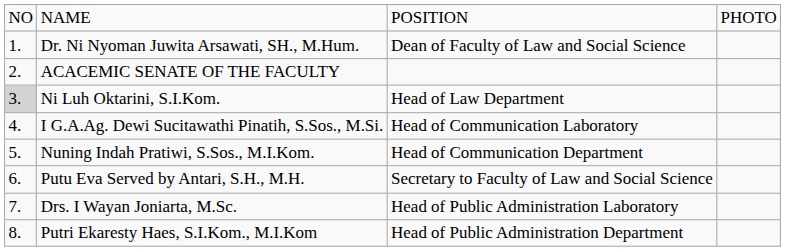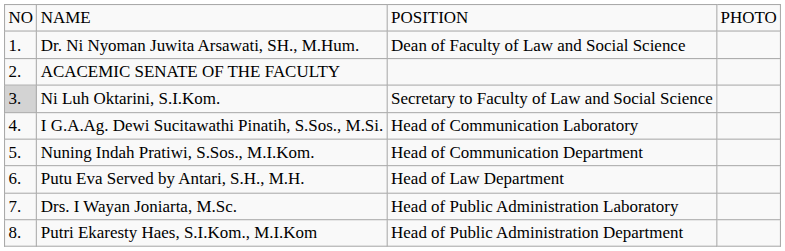Ni Luh Oktarini, S.I.Kom. | column 3: Head of Law Department -> Secretary to Faculty of Law and Social Science
Putu Eva Served by Antari, S.H., M.H. | column 3: Secretary to Faculty of Law and Social Science -> Head of Law Department
